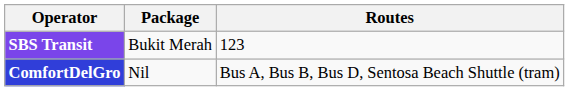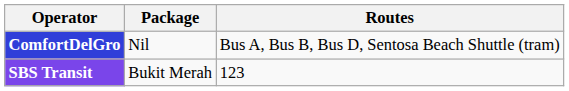rows swapped: ComfortDelGro <-> SBS Transit
